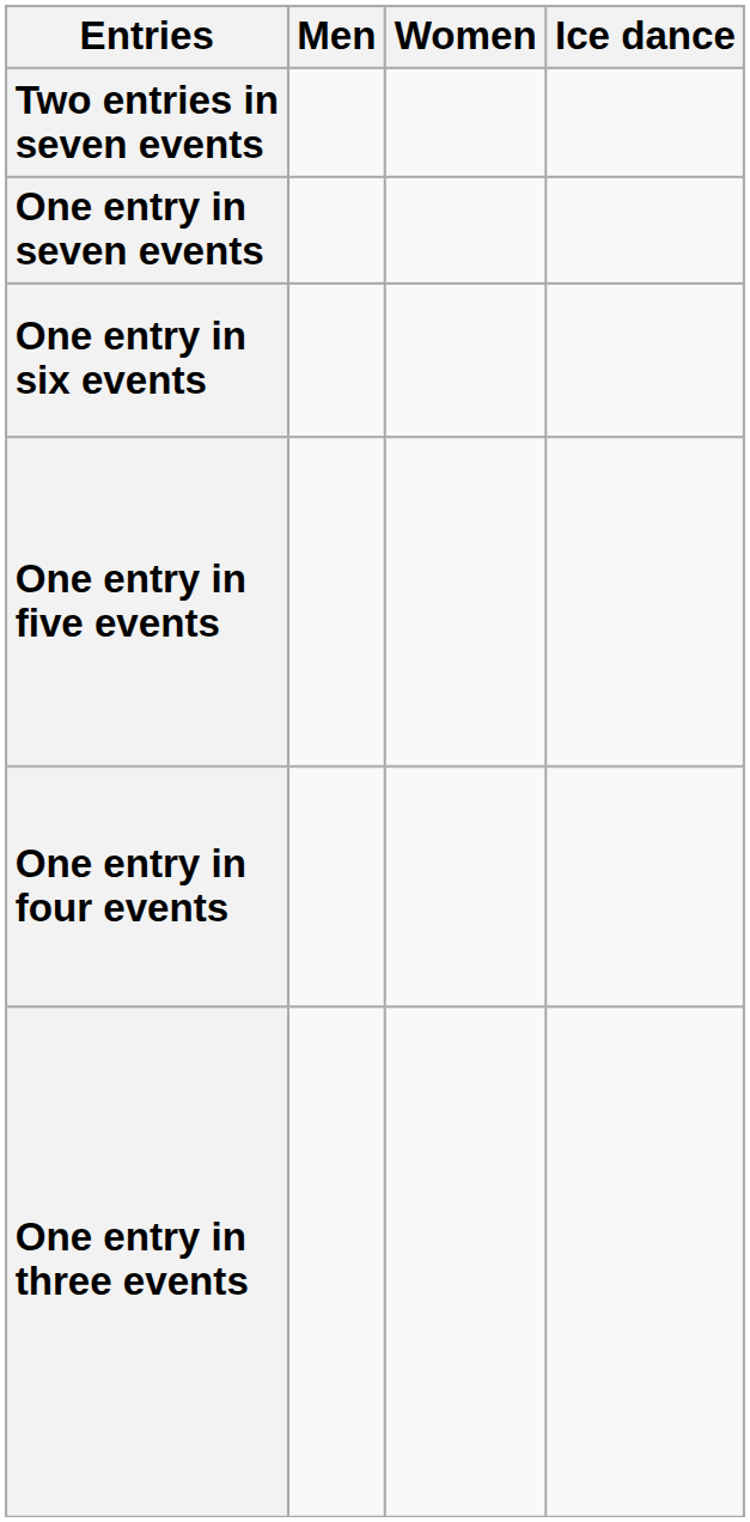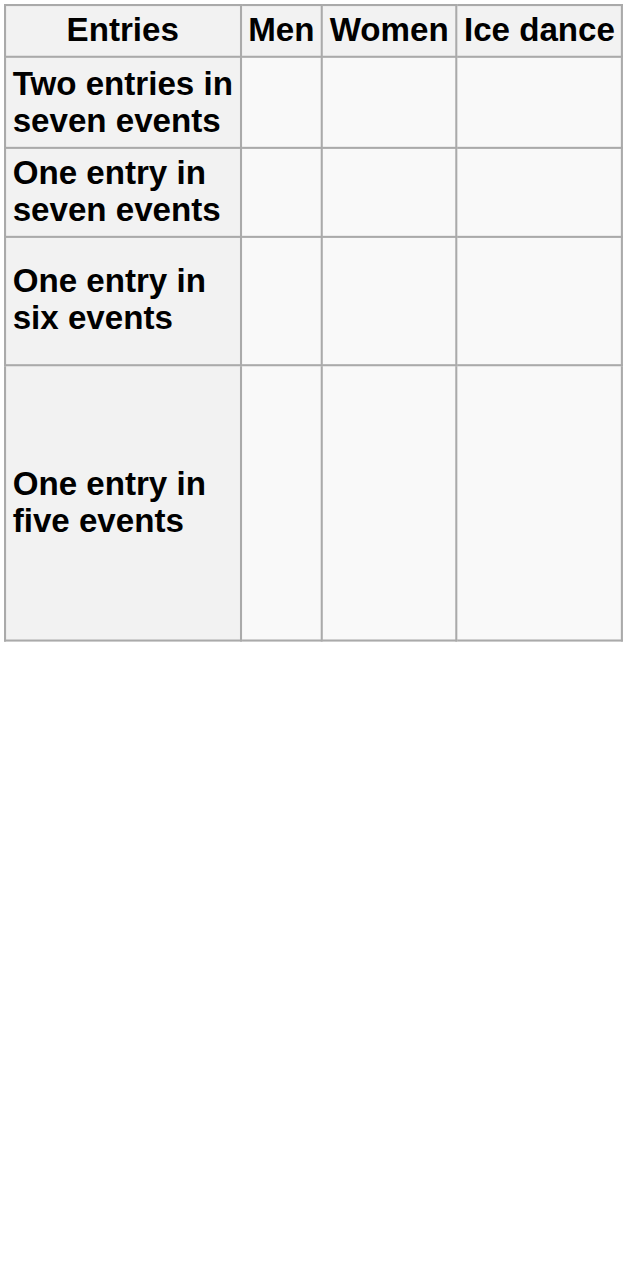- row: One entry in four events
- row: One entry in three events
